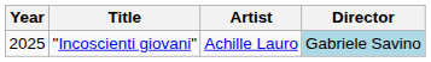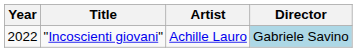"Incoscienti giovani" | Year: 2025 -> 2022
